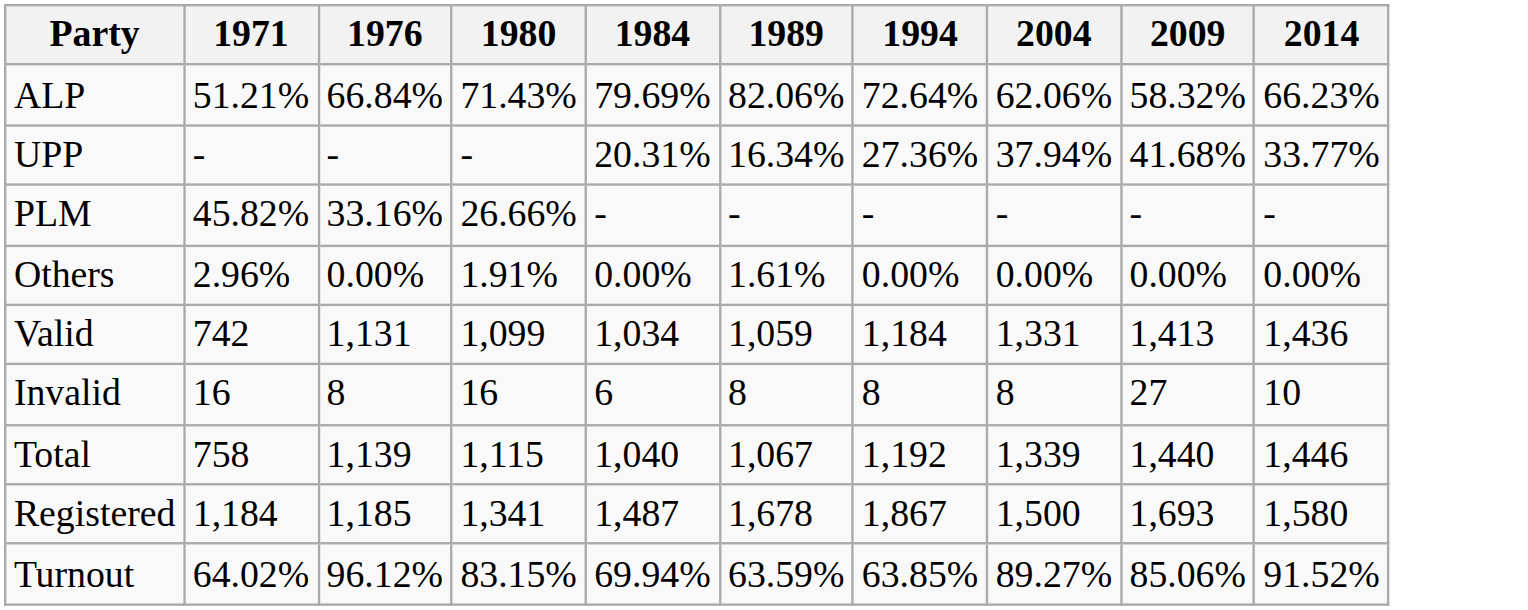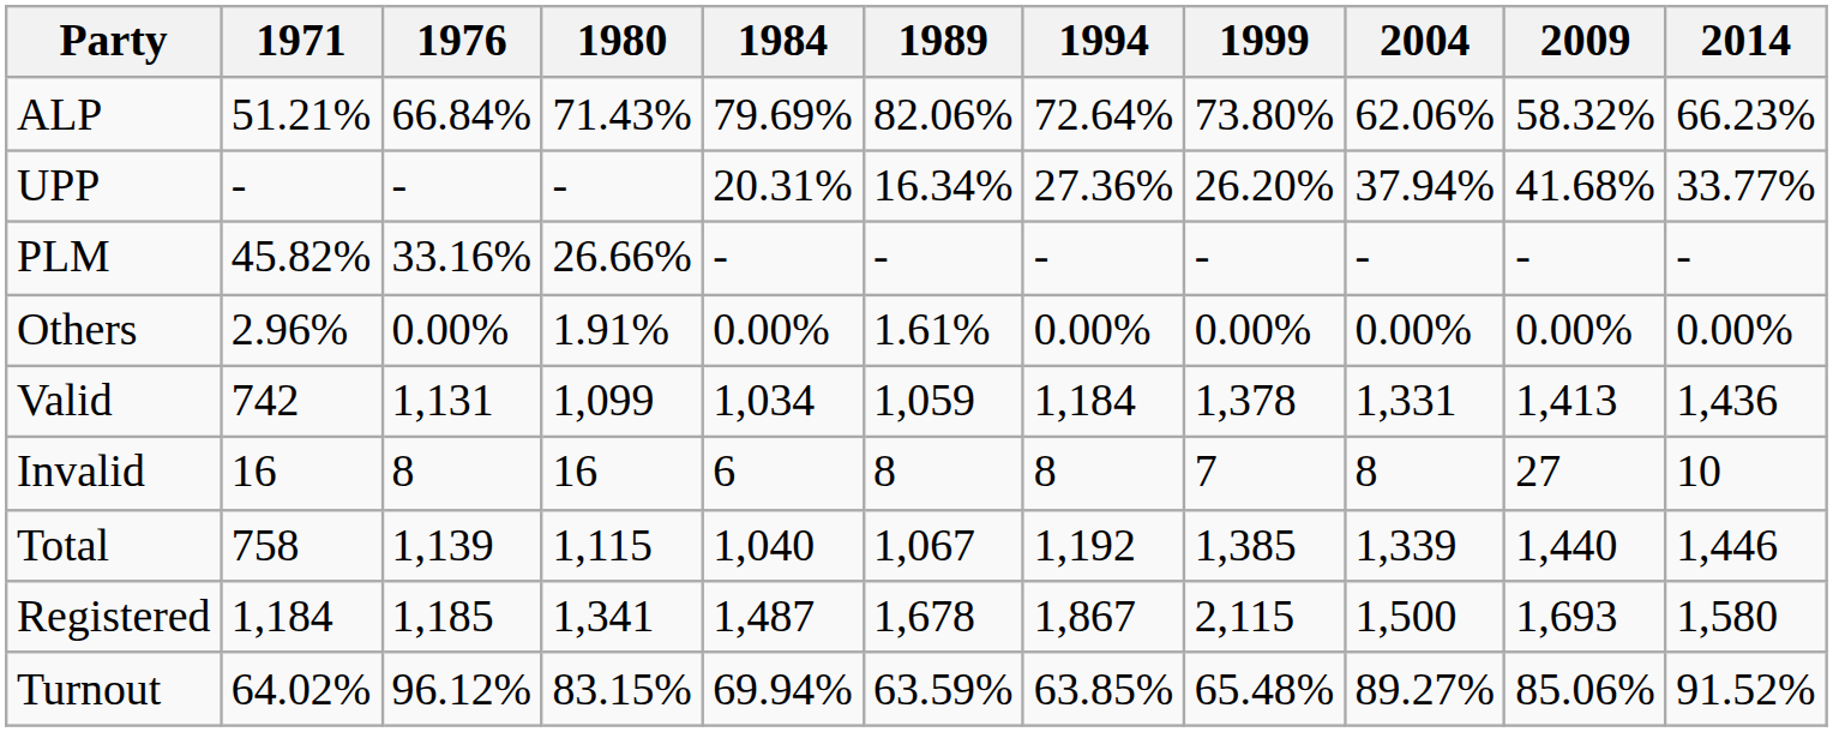+ column: 1999 | 73.80% | 26.20% | - | 0.00% | 1,378 | 7 | 1,385 | 2,115 | 65.48%
